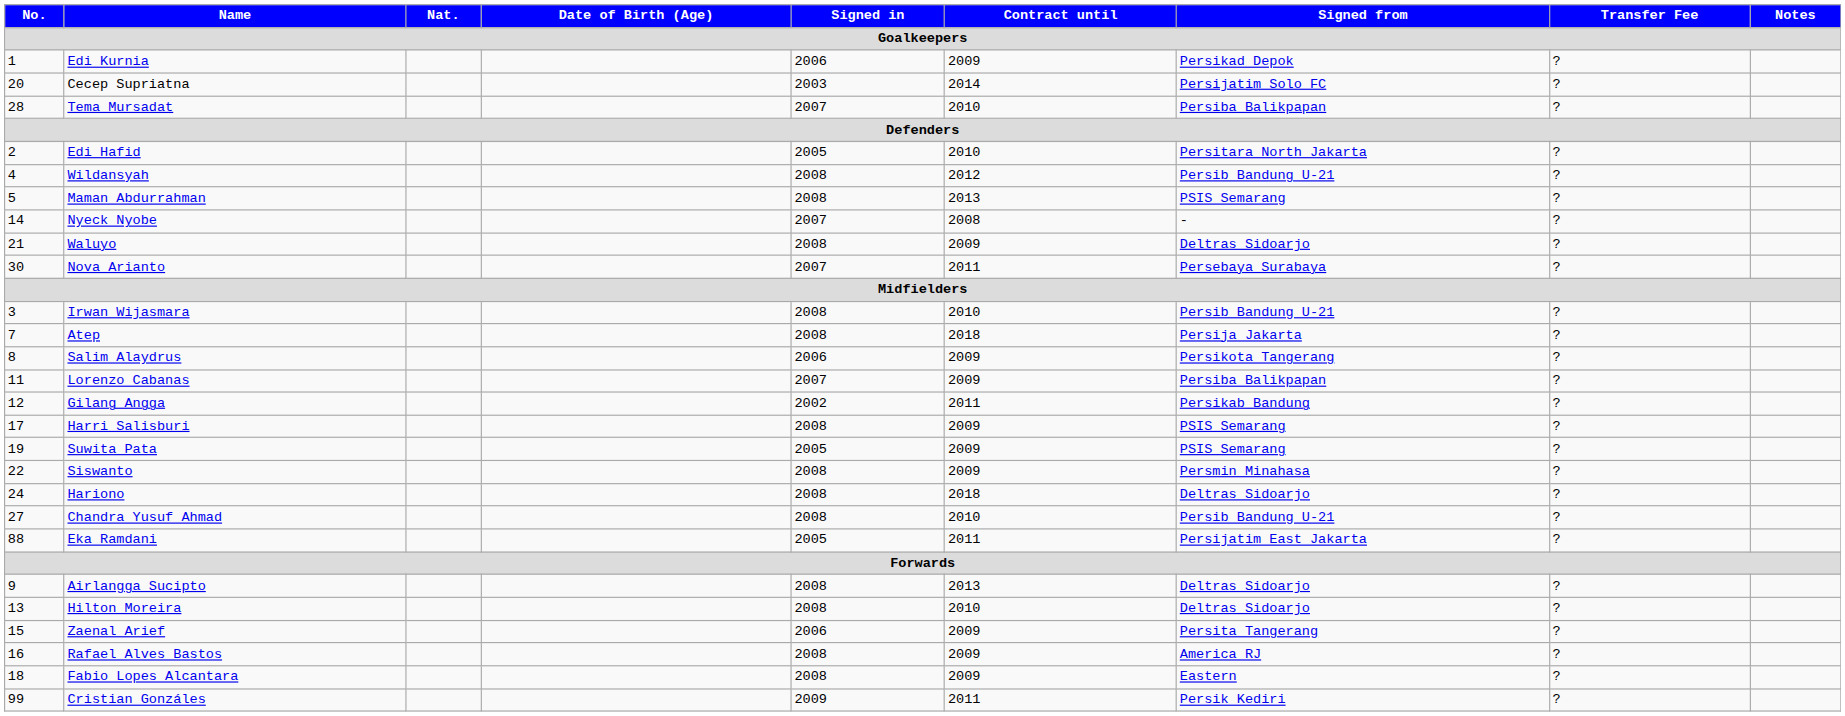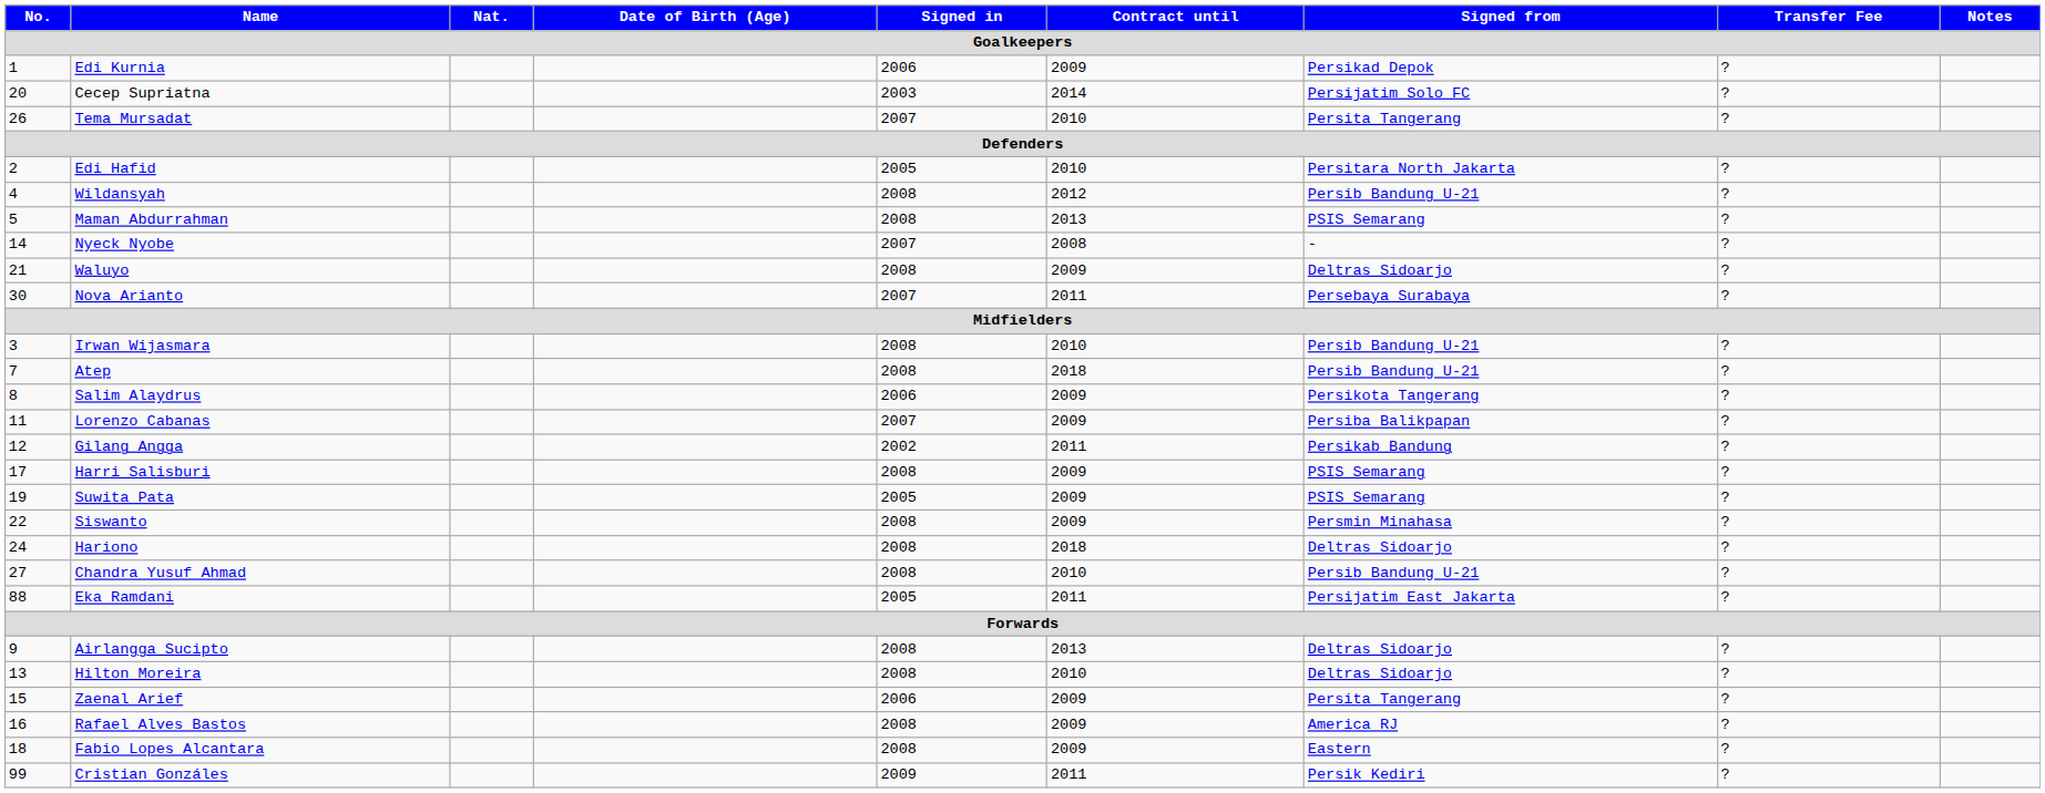Tema Mursadat | No.: 28 -> 26
Tema Mursadat | Signed from: Persiba Balikpapan -> Persita Tangerang
Atep | Signed from: Persija Jakarta -> Persib Bandung U-21
